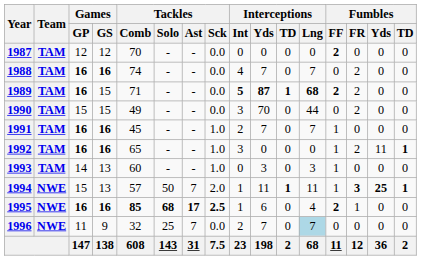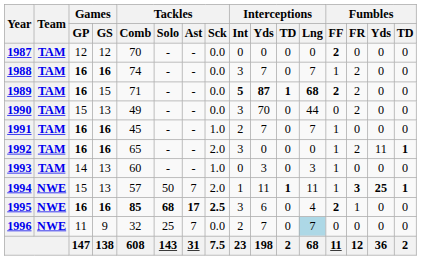1988 | Interceptions / Int: 4 -> 3
1988 | Fumbles / FF: 0 -> 1
1990 | Games / GS: 15 -> 13
1992 | Tackles / Sck: 1.0 -> 2.0
1995 | Interceptions / Int: 1 -> 3
